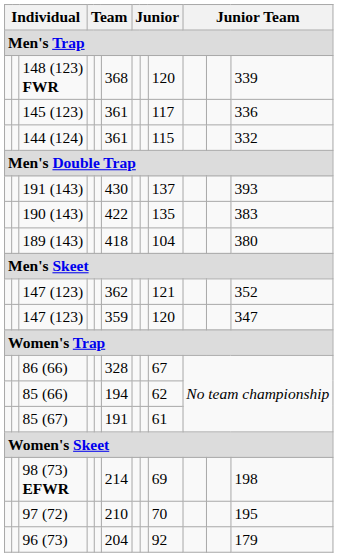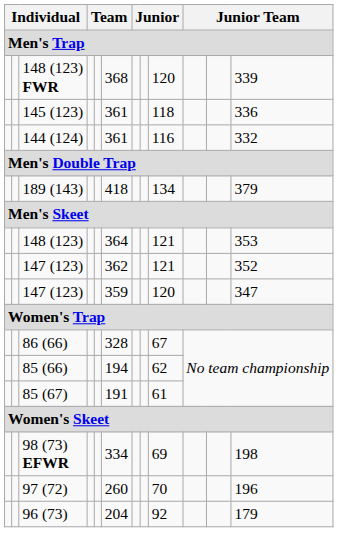145 (123) | column 9: 117 -> 118
144 (124) | column 9: 115 -> 116
- row: 191 (143) | 430 | 137 | 393
- row: 190 (143) | 422 | 135 | 383
189 (143) | column 9: 104 -> 134
189 (143) | column 12: 380 -> 379
+ row: 148 (123) | 364 | 121 | 353
98 (73) EFWR | column 6: 214 -> 334
97 (72) | column 6: 210 -> 260
97 (72) | column 12: 195 -> 196
